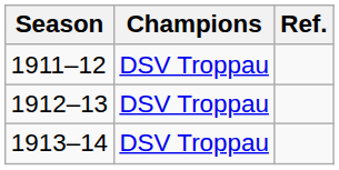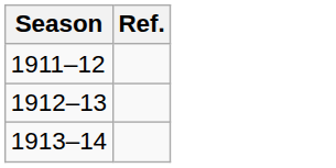- column: Champions | DSV Troppau | DSV Troppau | DSV Troppau
